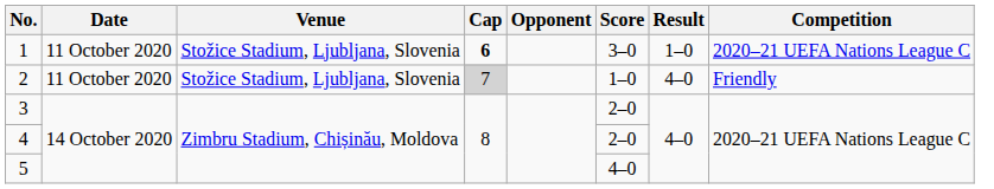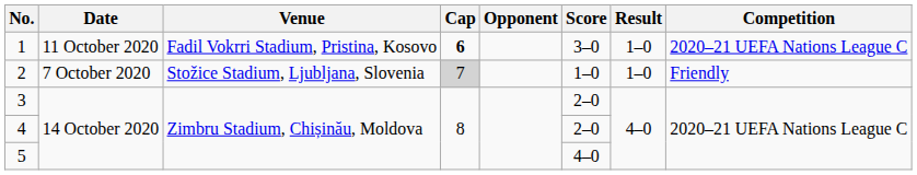1 | Venue: Stožice Stadium, Ljubljana, Slovenia -> Fadil Vokrri Stadium, Pristina, Kosovo
2 | Date: 11 October 2020 -> 7 October 2020
2 | Result: 4–0 -> 1–0
